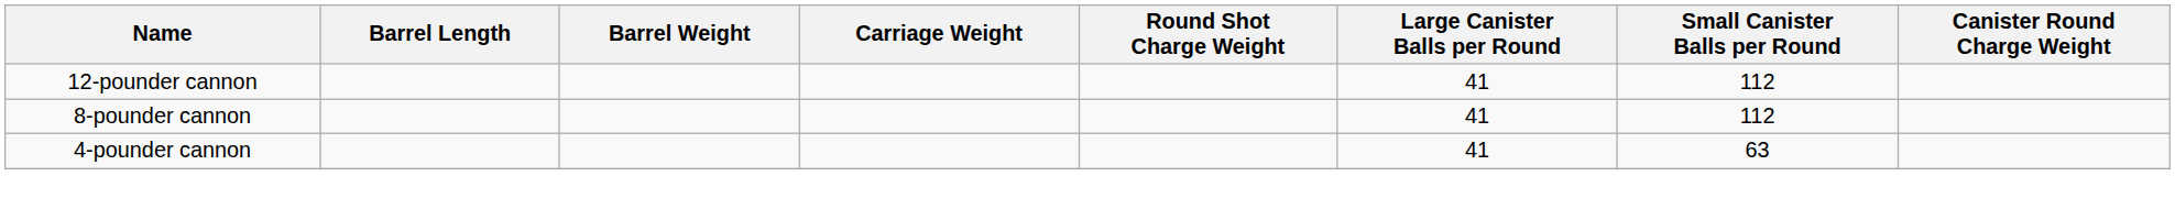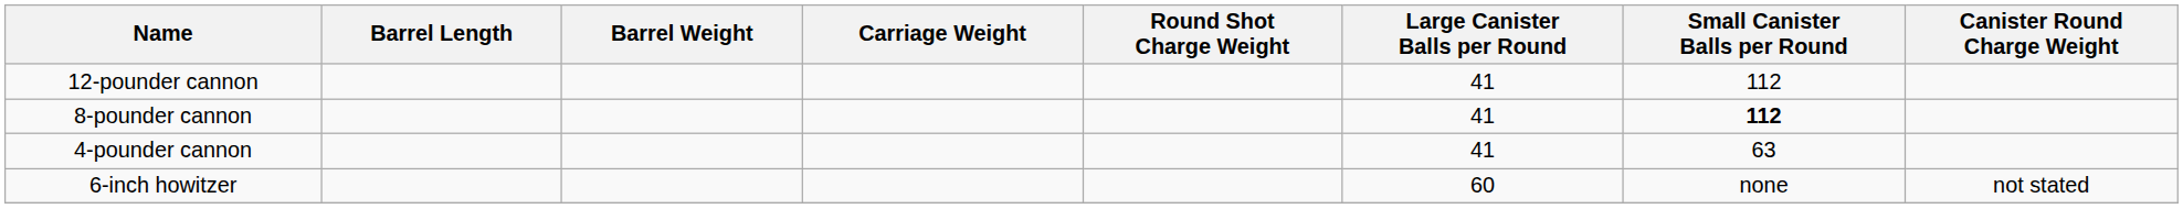8-pounder cannon | Small Canister Balls per Round: normal -> bold
+ row: 6-inch howitzer | 60 | none | not stated
